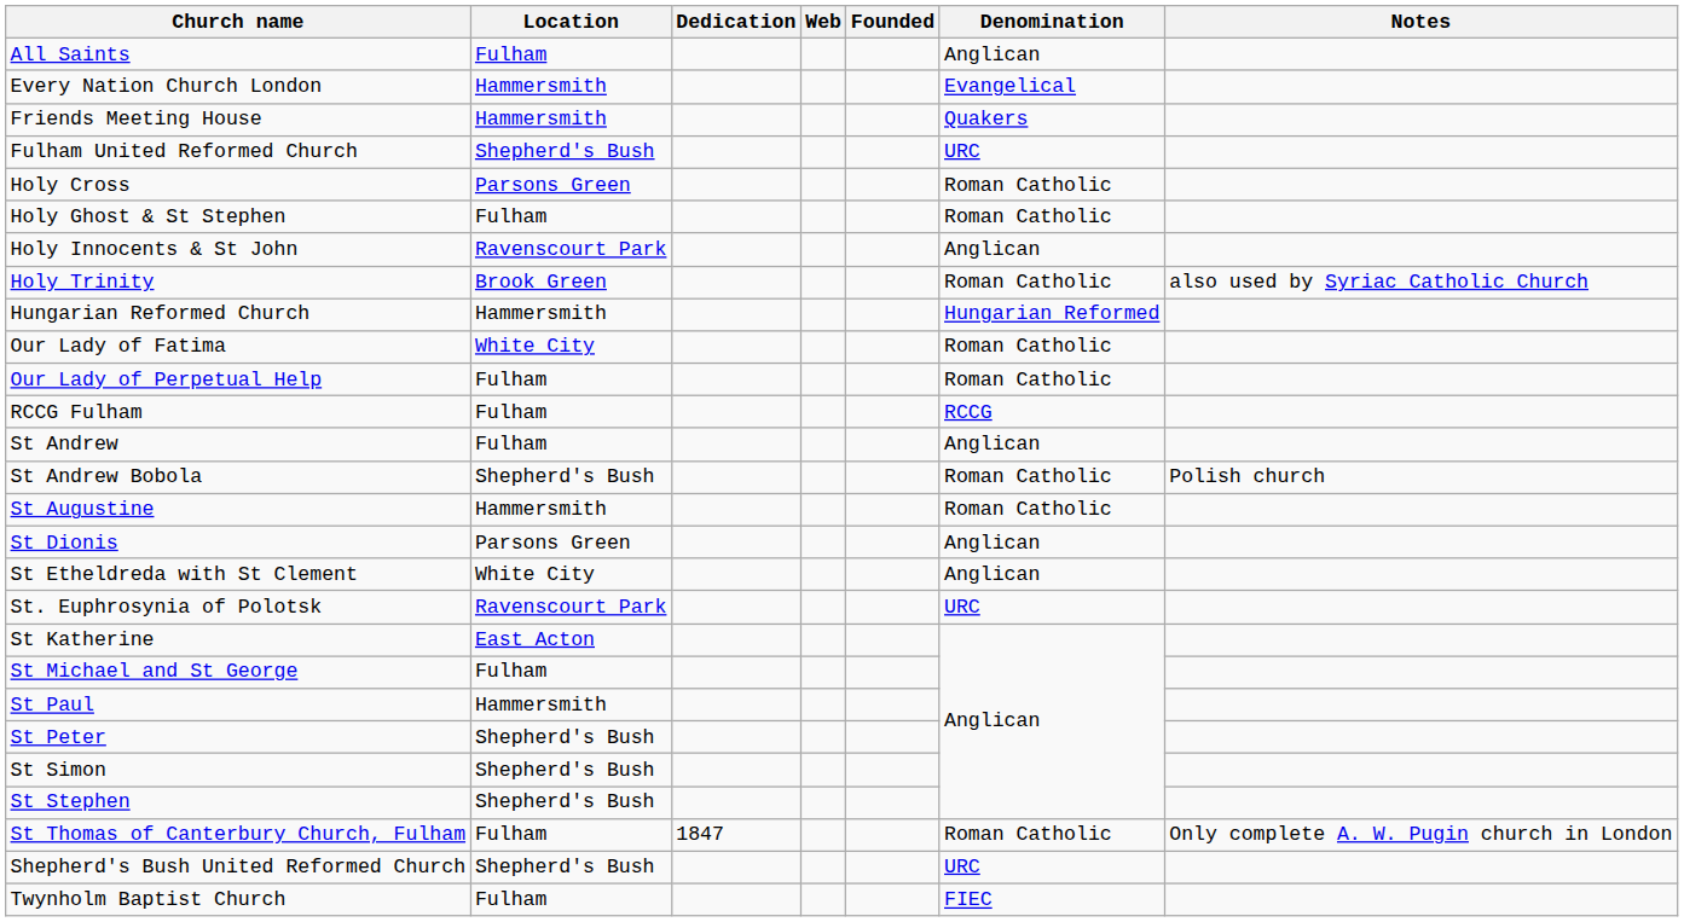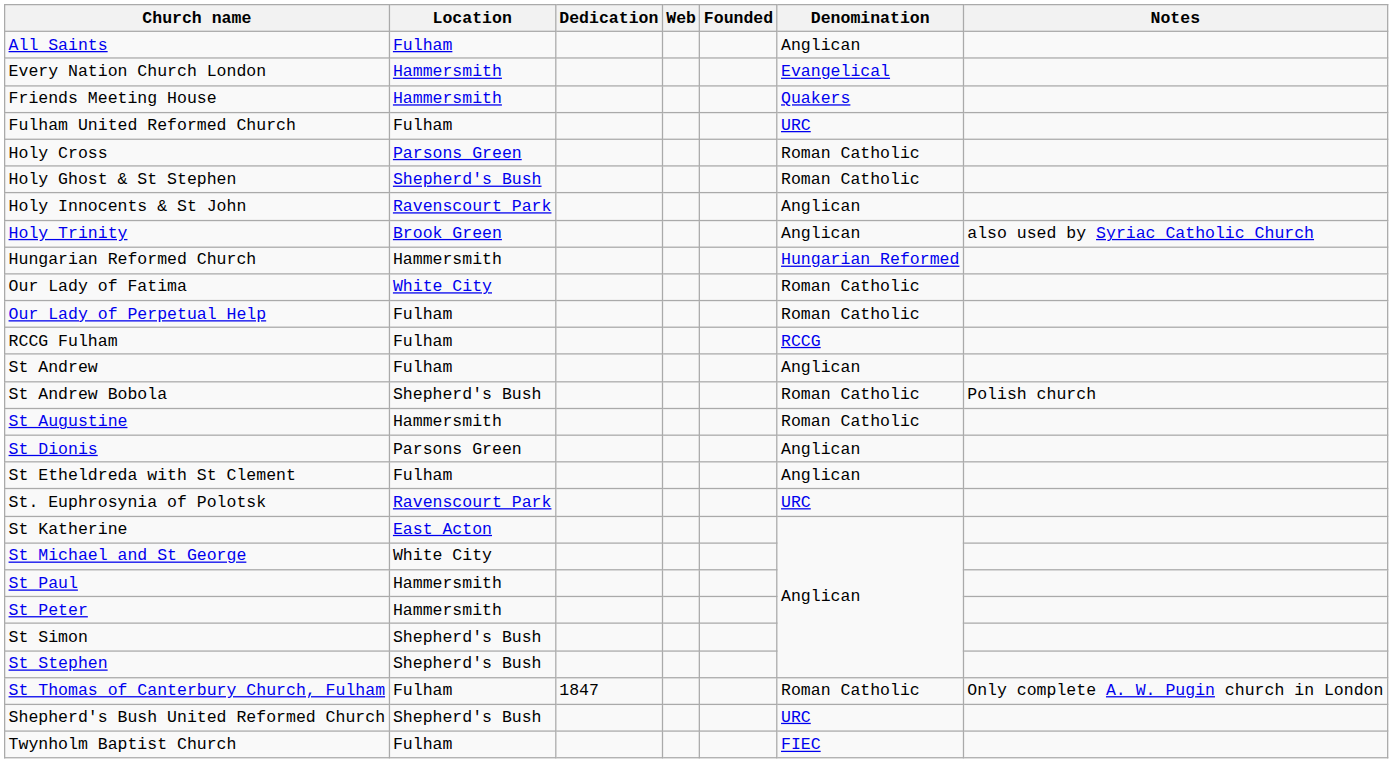Fulham United Reformed Church | Location: Shepherd's Bush -> Fulham
Holy Ghost & St Stephen | Location: Fulham -> Shepherd's Bush
Holy Trinity | Denomination: Roman Catholic -> Anglican
St Etheldreda with St Clement | Location: White City -> Fulham
St Michael and St George | Location: Fulham -> White City
St Peter | Location: Shepherd's Bush -> Hammersmith
